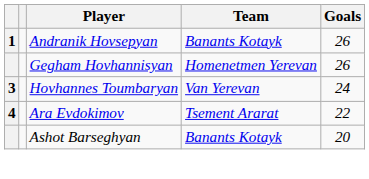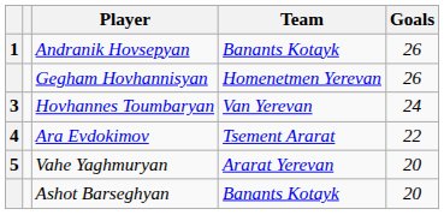+ row: 5 | Vahe Yaghmuryan | Ararat Yerevan | 20
